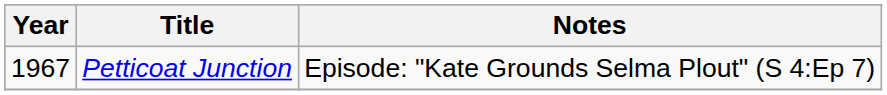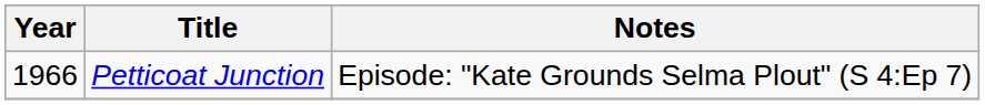Petticoat Junction | Year: 1967 -> 1966
